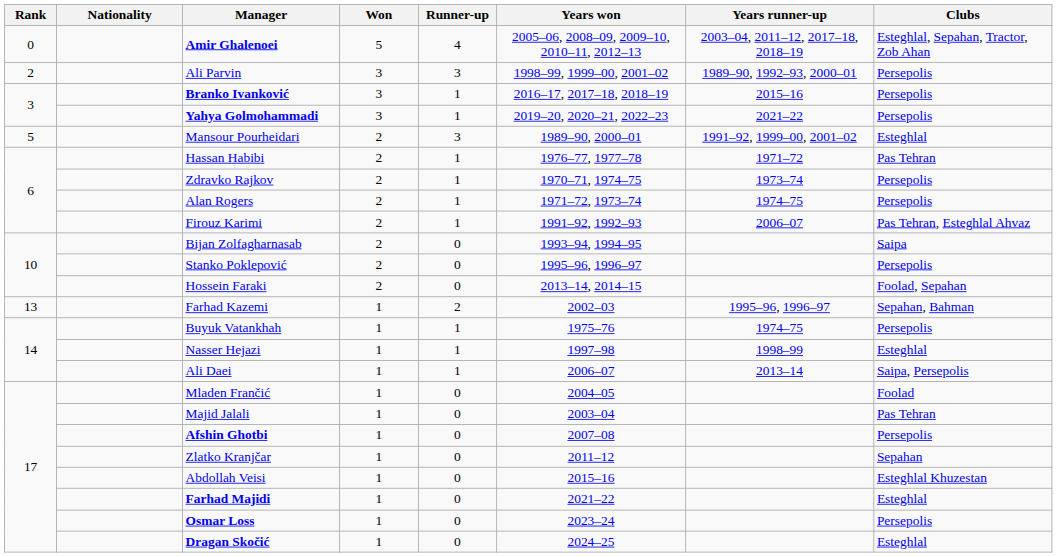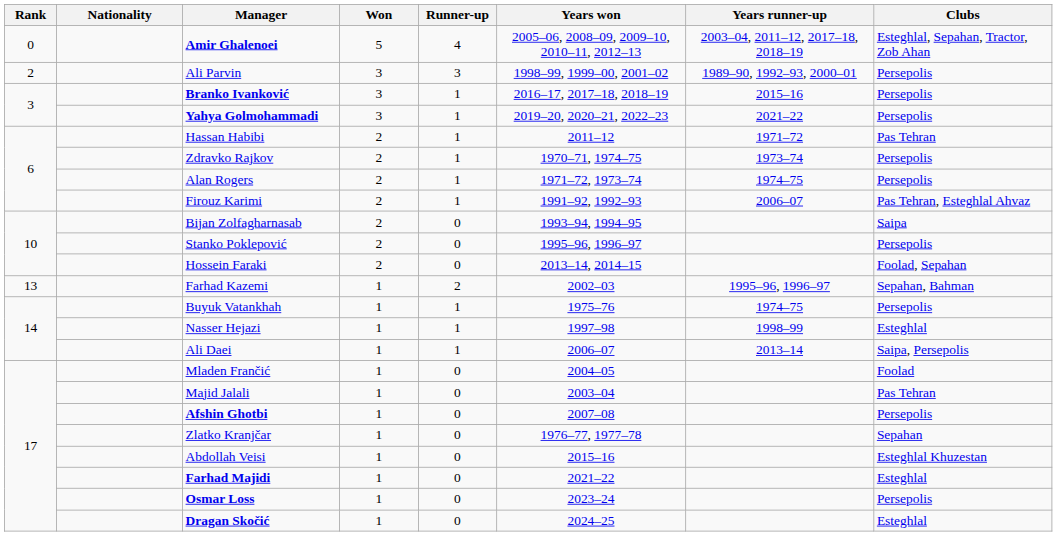- row: 5 | Mansour Pourheidari | 2 | 3 | 1989–90, 2000–01 | 1991–92, 1999–00, 2001–02 | Esteghlal
Hassan Habibi | Years won: 1976–77, 1977–78 -> 2011–12
Zlatko Kranjčar | Years won: 2011–12 -> 1976–77, 1977–78
